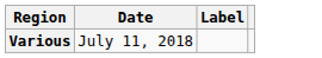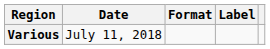+ column: Format
